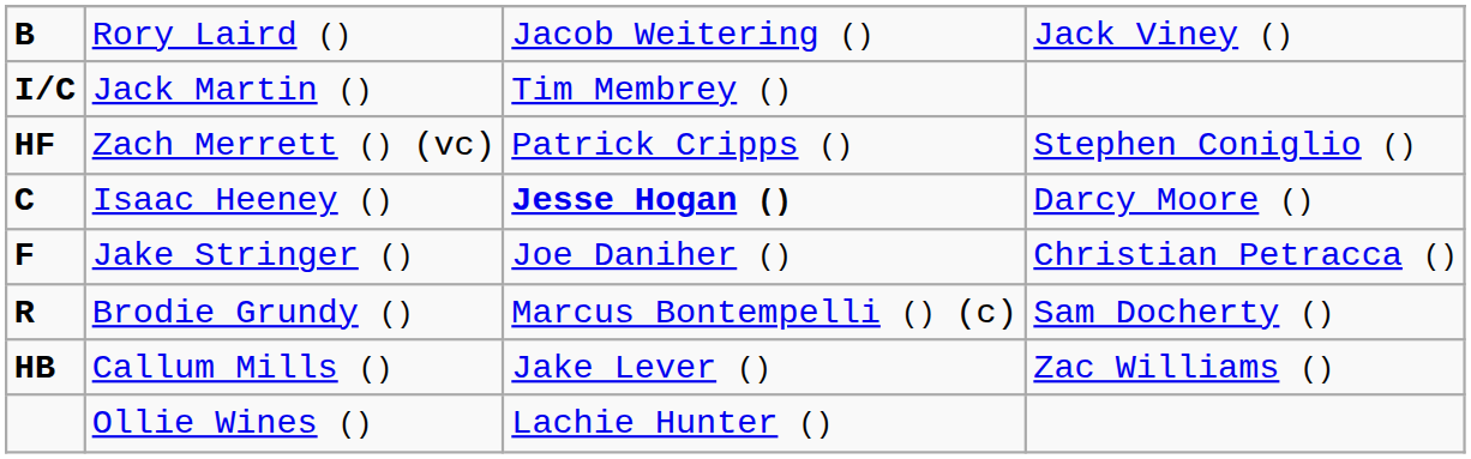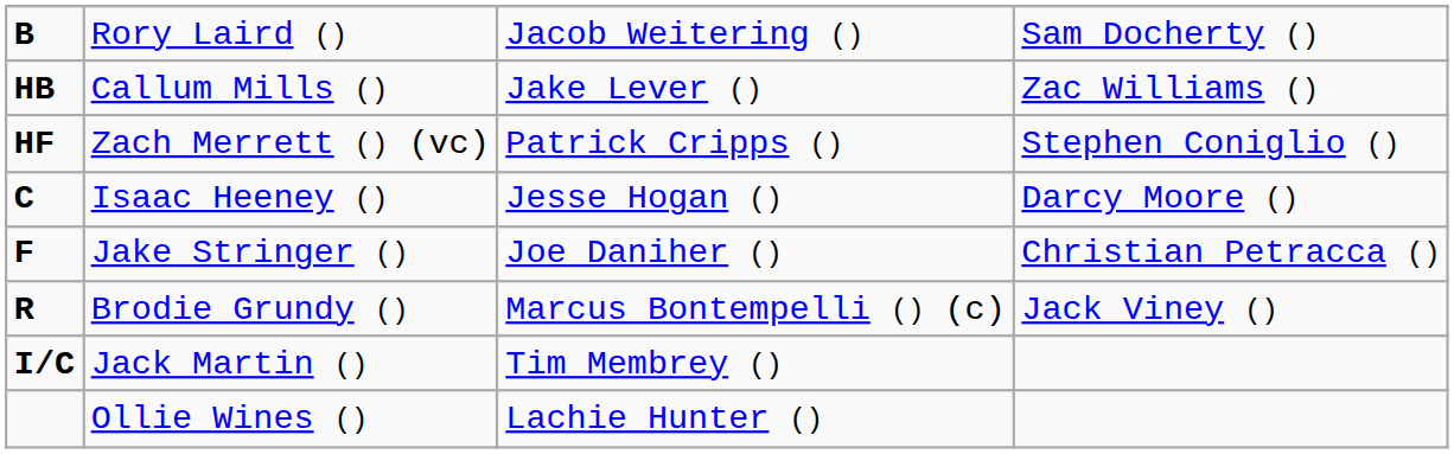Rory Laird () | column 4: Jack Viney () -> Sam Docherty ()
rows swapped: Callum Mills () <-> Jack Martin ()
Isaac Heeney () | column 3: bold -> normal
Brodie Grundy () | column 4: Sam Docherty () -> Jack Viney ()
